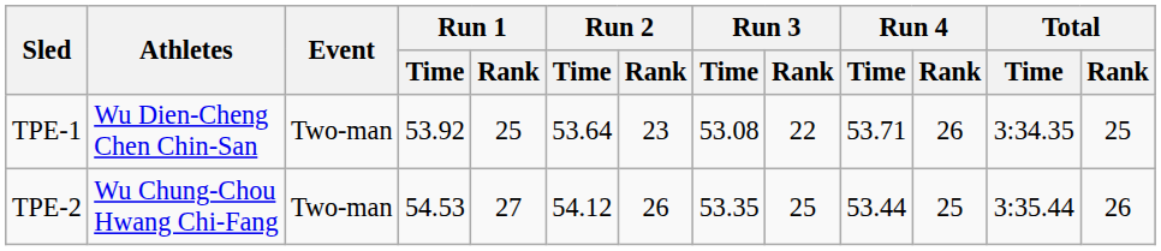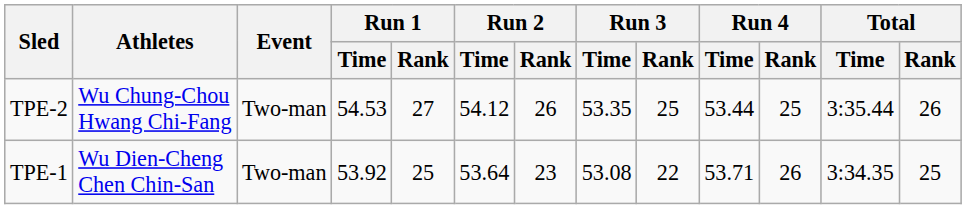rows swapped: TPE-1 <-> TPE-2
